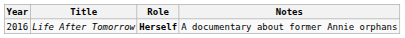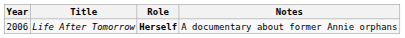Life After Tomorrow | Year: 2016 -> 2006
